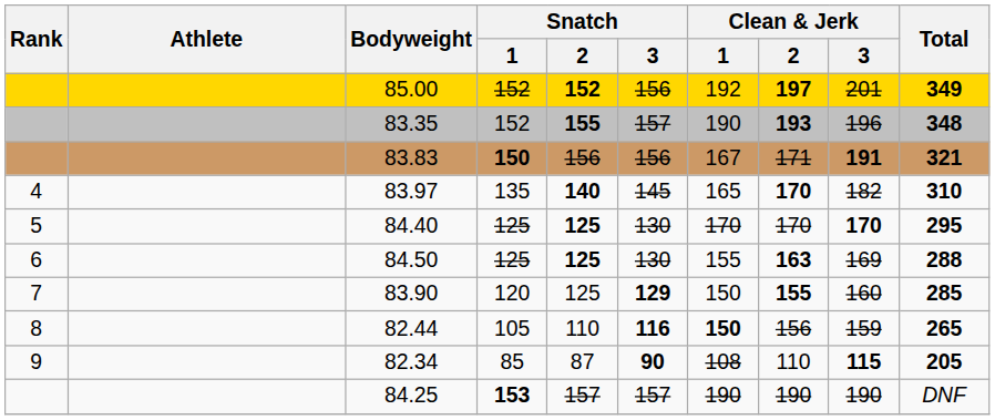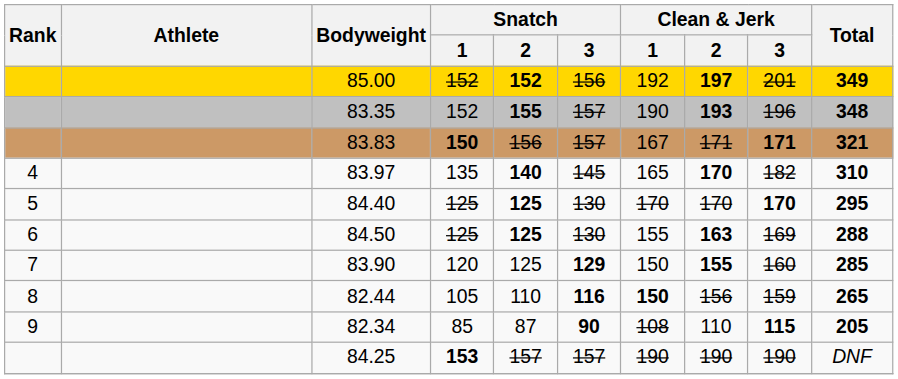83.83 | Snatch / 3: 156 -> 157
83.83 | Clean & Jerk / 3: 191 -> 171
